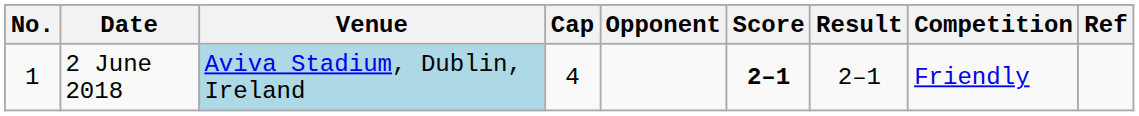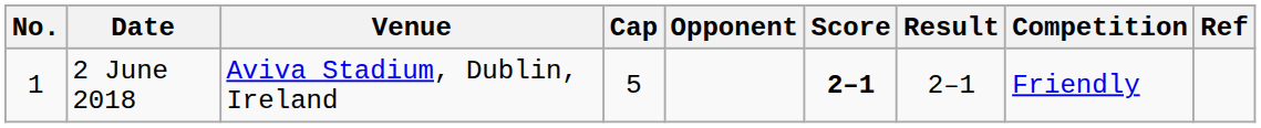2 June 2018 | Venue: lightblue background -> no background
2 June 2018 | Cap: 4 -> 5
